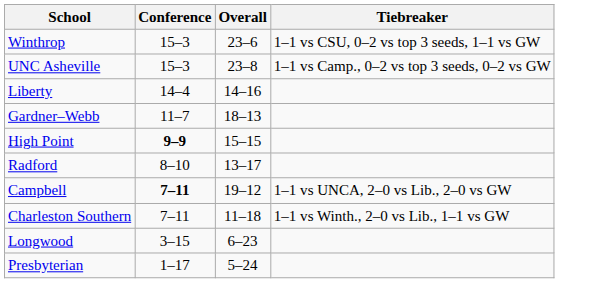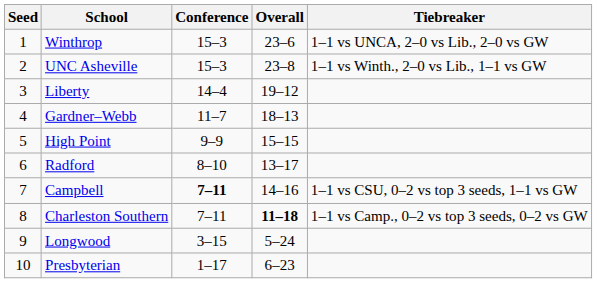+ column: Seed | 1 | 2 | 3 | 4 | 5 | 6 | 7 | 8 | 9 | 10
Winthrop | Tiebreaker: 1–1 vs CSU, 0–2 vs top 3 seeds, 1–1 vs GW -> 1–1 vs UNCA, 2–0 vs Lib., 2–0 vs GW
UNC Asheville | Tiebreaker: 1–1 vs Camp., 0–2 vs top 3 seeds, 0–2 vs GW -> 1–1 vs Winth., 2–0 vs Lib., 1–1 vs GW
Liberty | Overall: 14–16 -> 19–12
High Point | Conference: bold -> normal
Campbell | Overall: 19–12 -> 14–16
Campbell | Tiebreaker: 1–1 vs UNCA, 2–0 vs Lib., 2–0 vs GW -> 1–1 vs CSU, 0–2 vs top 3 seeds, 1–1 vs GW
Charleston Southern | Overall: normal -> bold
Charleston Southern | Tiebreaker: 1–1 vs Winth., 2–0 vs Lib., 1–1 vs GW -> 1–1 vs Camp., 0–2 vs top 3 seeds, 0–2 vs GW
Longwood | Overall: 6–23 -> 5–24
Presbyterian | Overall: 5–24 -> 6–23
